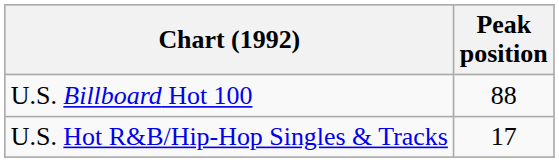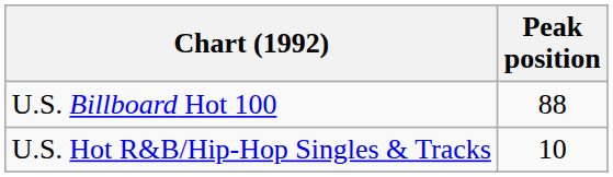U.S. Hot R&B/Hip-Hop Singles & Tracks | Peak position: 17 -> 10
